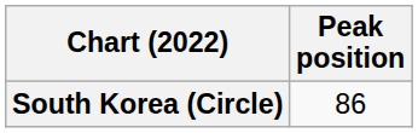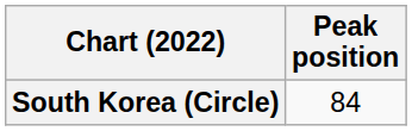South Korea (Circle) | Peak position: 86 -> 84
